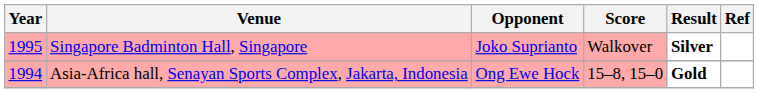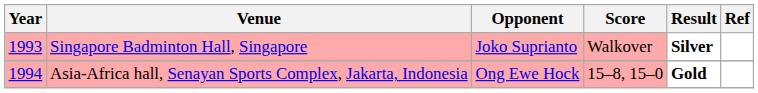Singapore Badminton Hall, Singapore | Year: 1995 -> 1993
